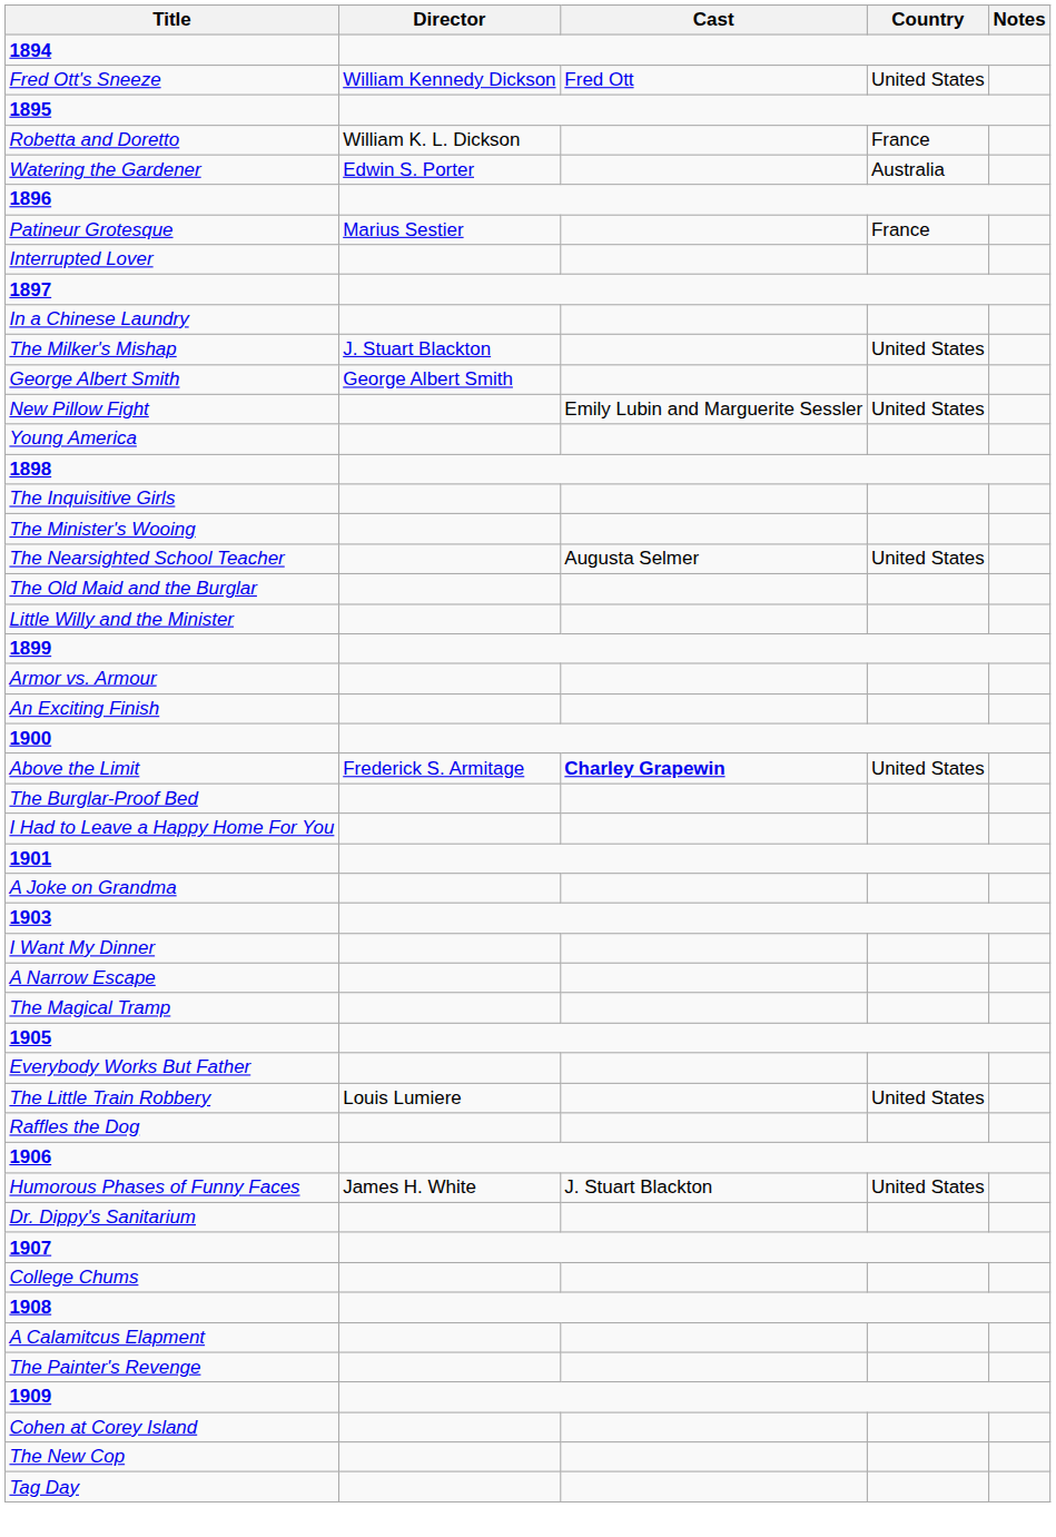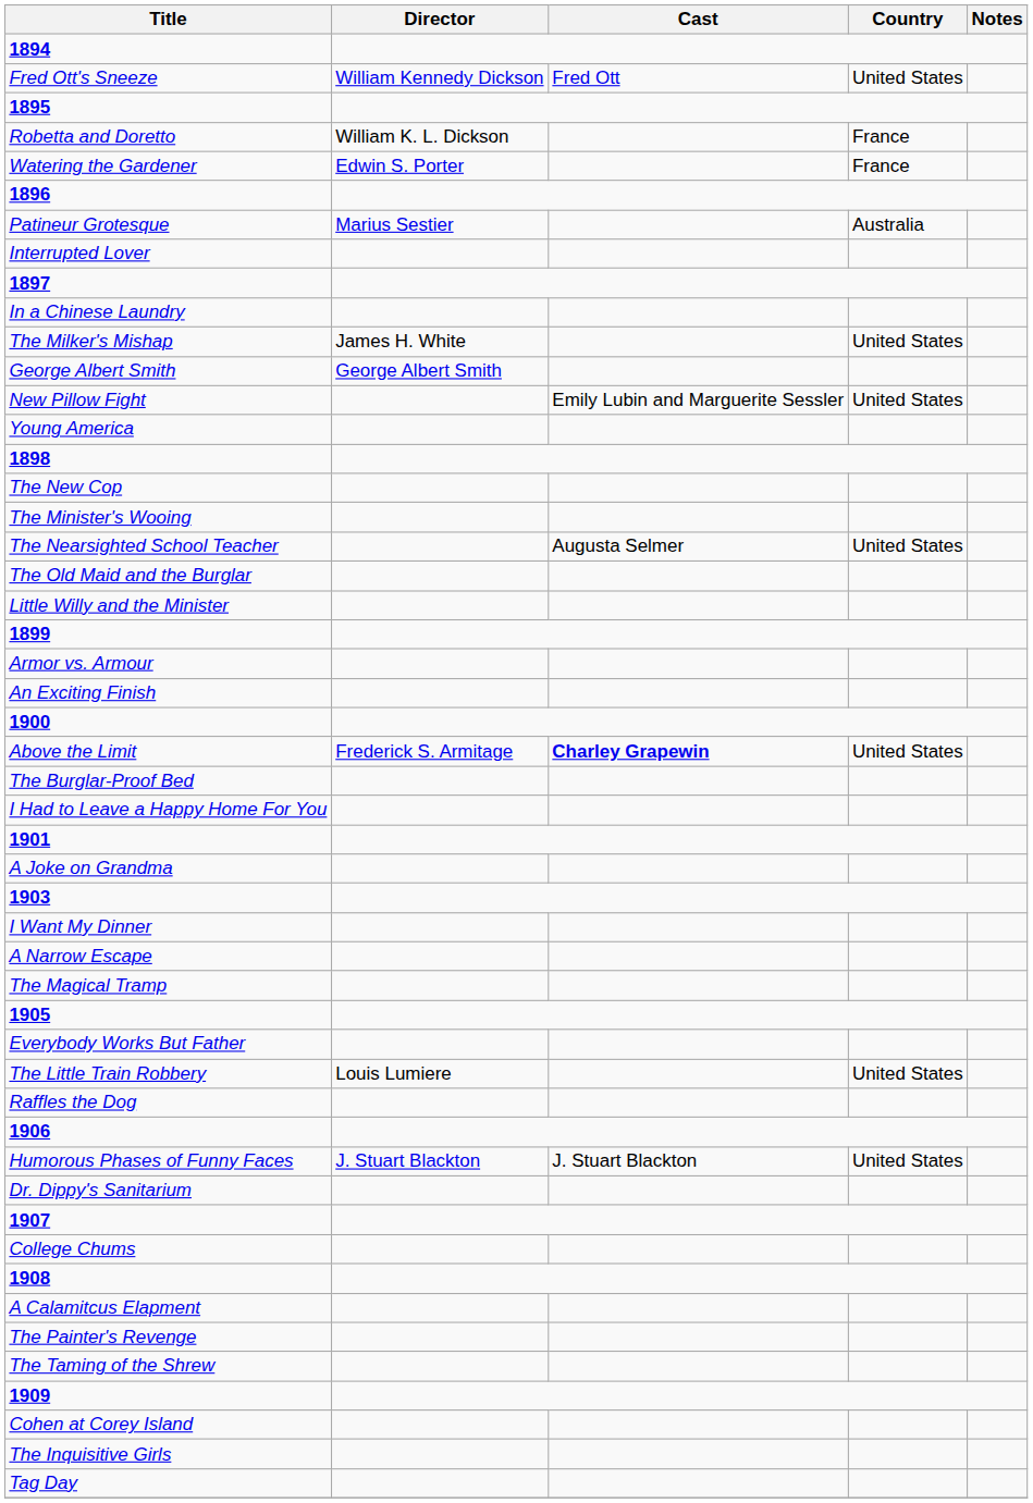Watering the Gardener | Country: Australia -> France
Patineur Grotesque | Country: France -> Australia
The Milker's Mishap | Director: J. Stuart Blackton -> James H. White
rows swapped: The Inquisitive Girls <-> The New Cop
Humorous Phases of Funny Faces | Director: James H. White -> J. Stuart Blackton
+ row: The Taming of the Shrew
